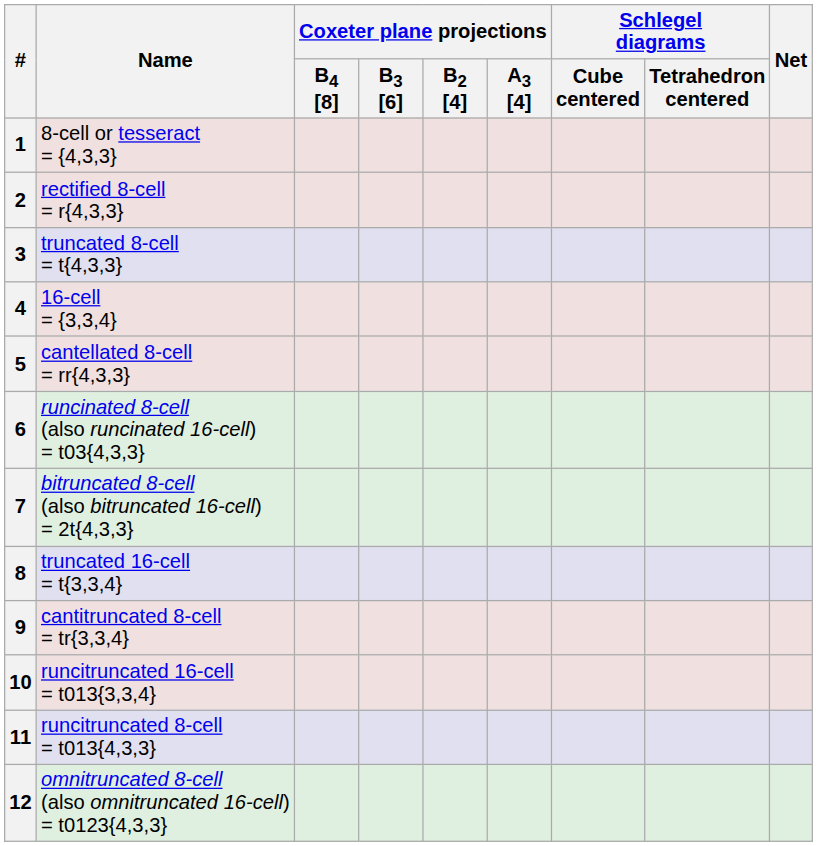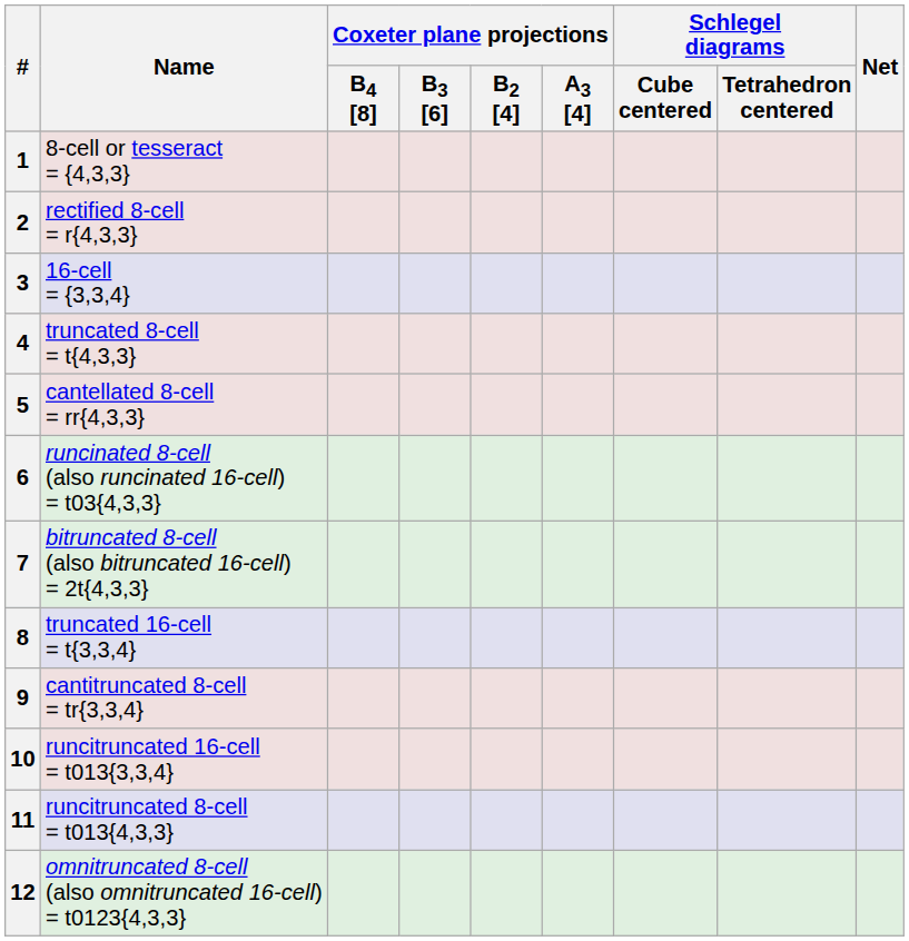3 | Name: truncated 8-cell = t{4,3,3} -> 16-cell = {3,3,4}
4 | Name: 16-cell = {3,3,4} -> truncated 8-cell = t{4,3,3}
